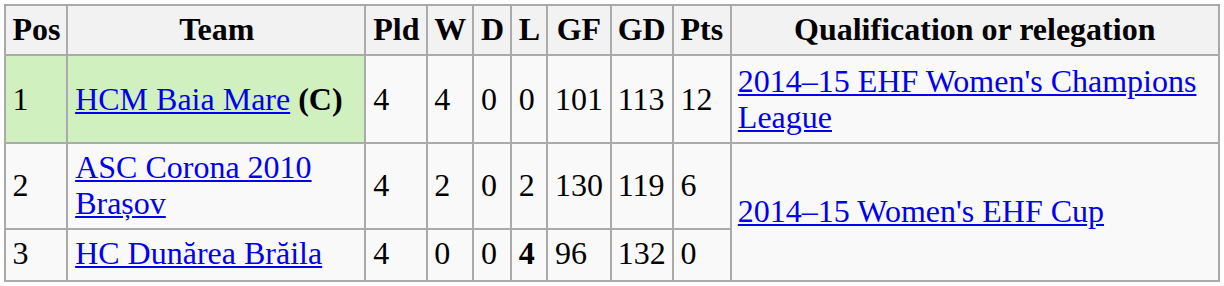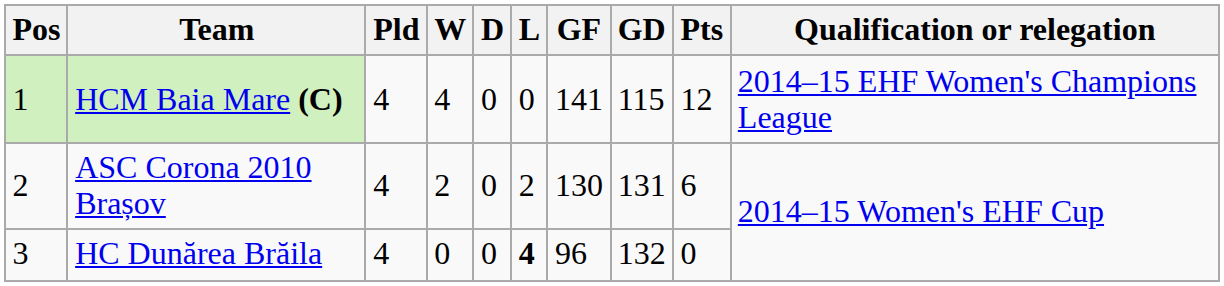HCM Baia Mare (C) | GF: 101 -> 141
HCM Baia Mare (C) | GD: 113 -> 115
ASC Corona 2010 Brașov | GD: 119 -> 131
